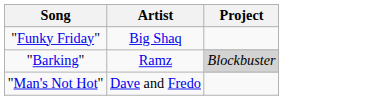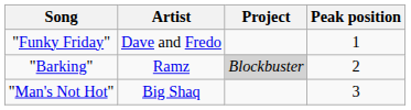+ column: Peak position | 1 | 2 | 3
"Funky Friday" | Artist: Big Shaq -> Dave and Fredo
"Man's Not Hot" | Artist: Dave and Fredo -> Big Shaq
